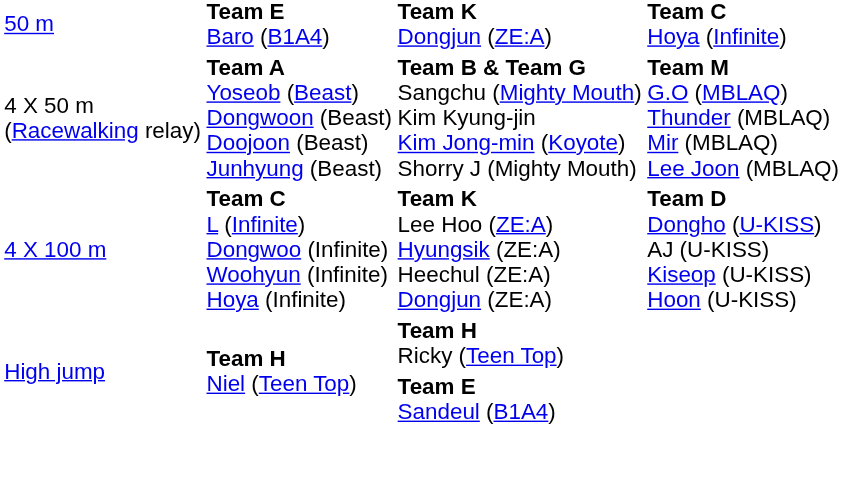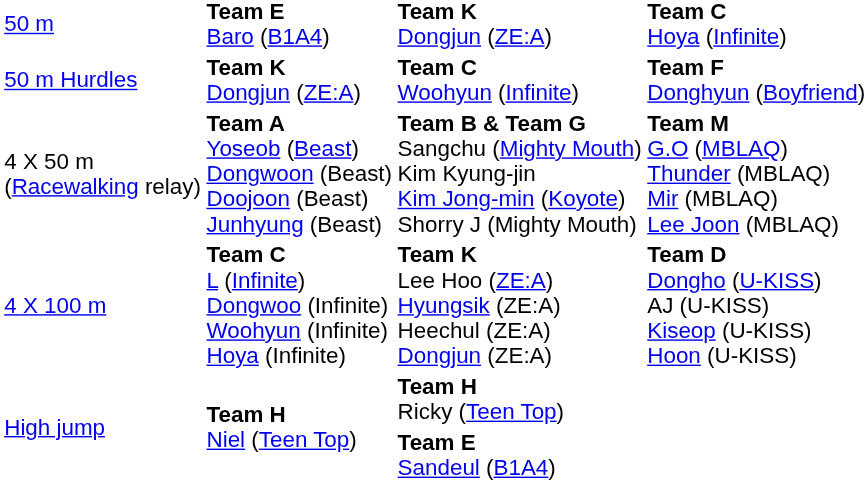+ row: 50 m Hurdles | Team K Dongjun (ZE:A) | Team C Woohyun (Infinite) | Team F Donghyun (Boyfriend)
